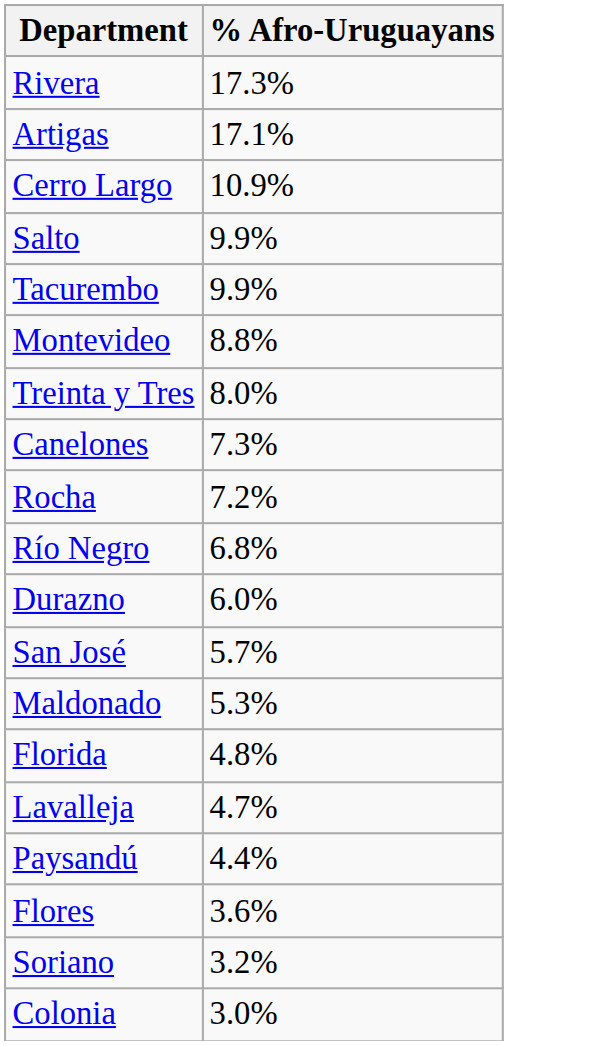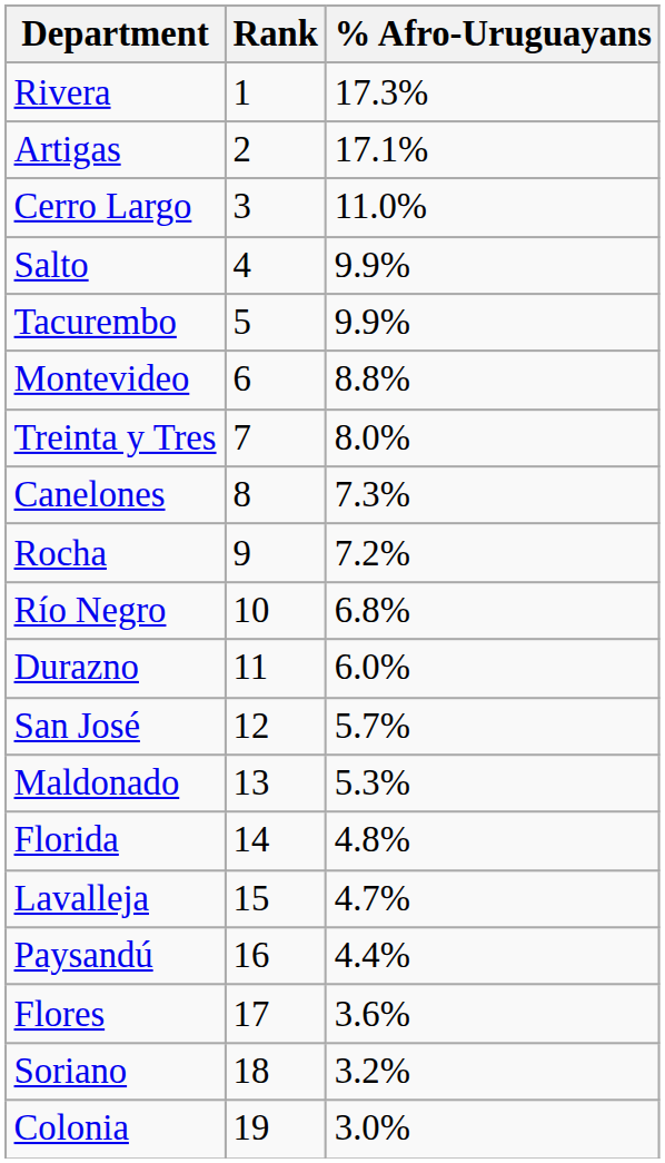+ column: Rank | 1 | 2 | 3 | 4 | 5 | 6 | 7 | 8 | 9 | 10 | 11 | 12 | 13 | 14 | 15 | 16 | 17 | 18 | 19
Cerro Largo | % Afro-Uruguayans: 10.9% -> 11.0%
